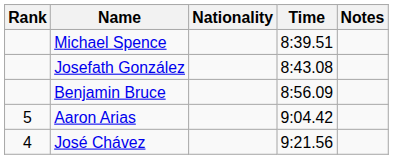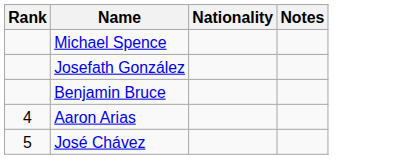- column: Time | 8:39.51 | 8:43.08 | 8:56.09 | 9:04.42 | 9:21.56
Aaron Arias | Rank: 5 -> 4
José Chávez | Rank: 4 -> 5
